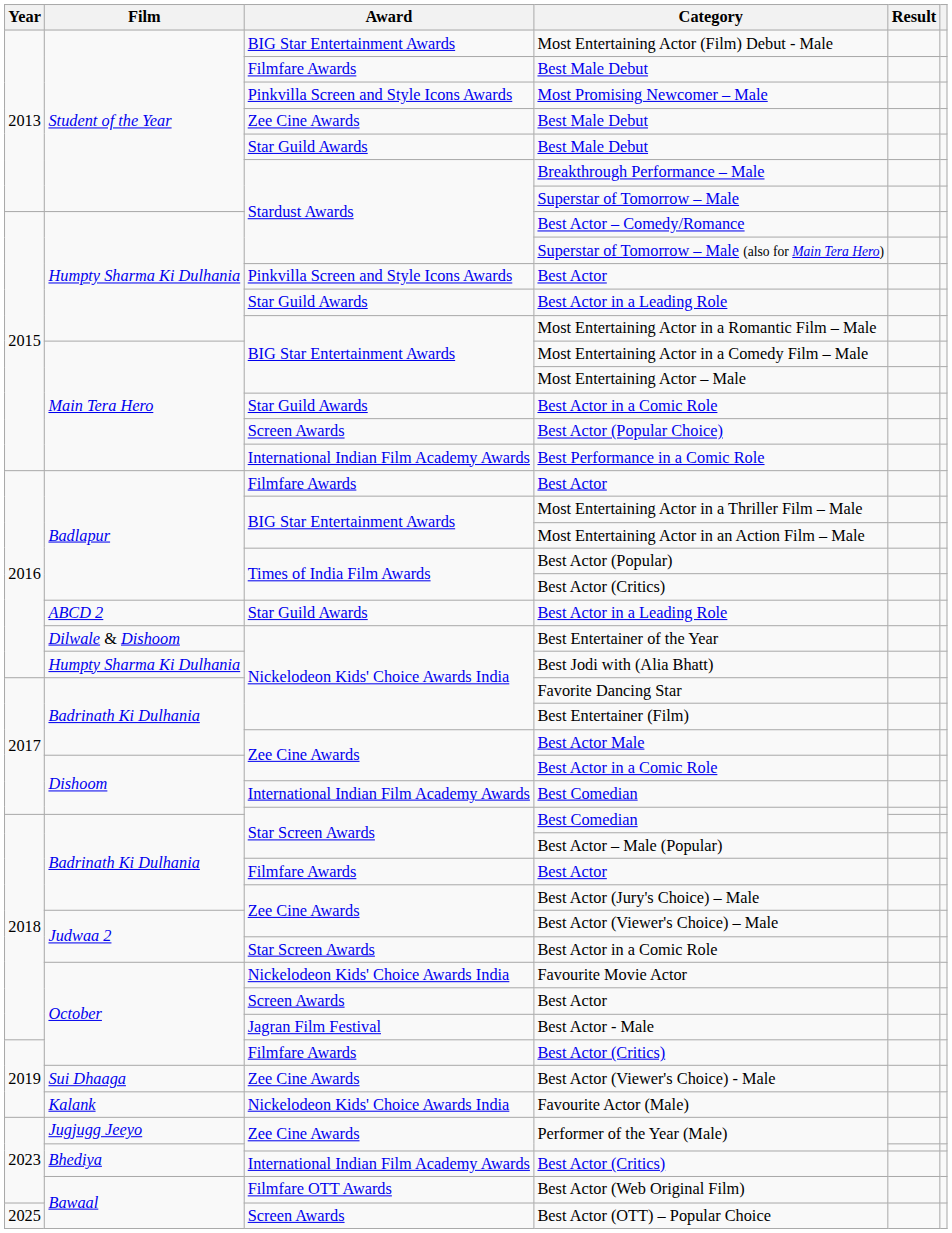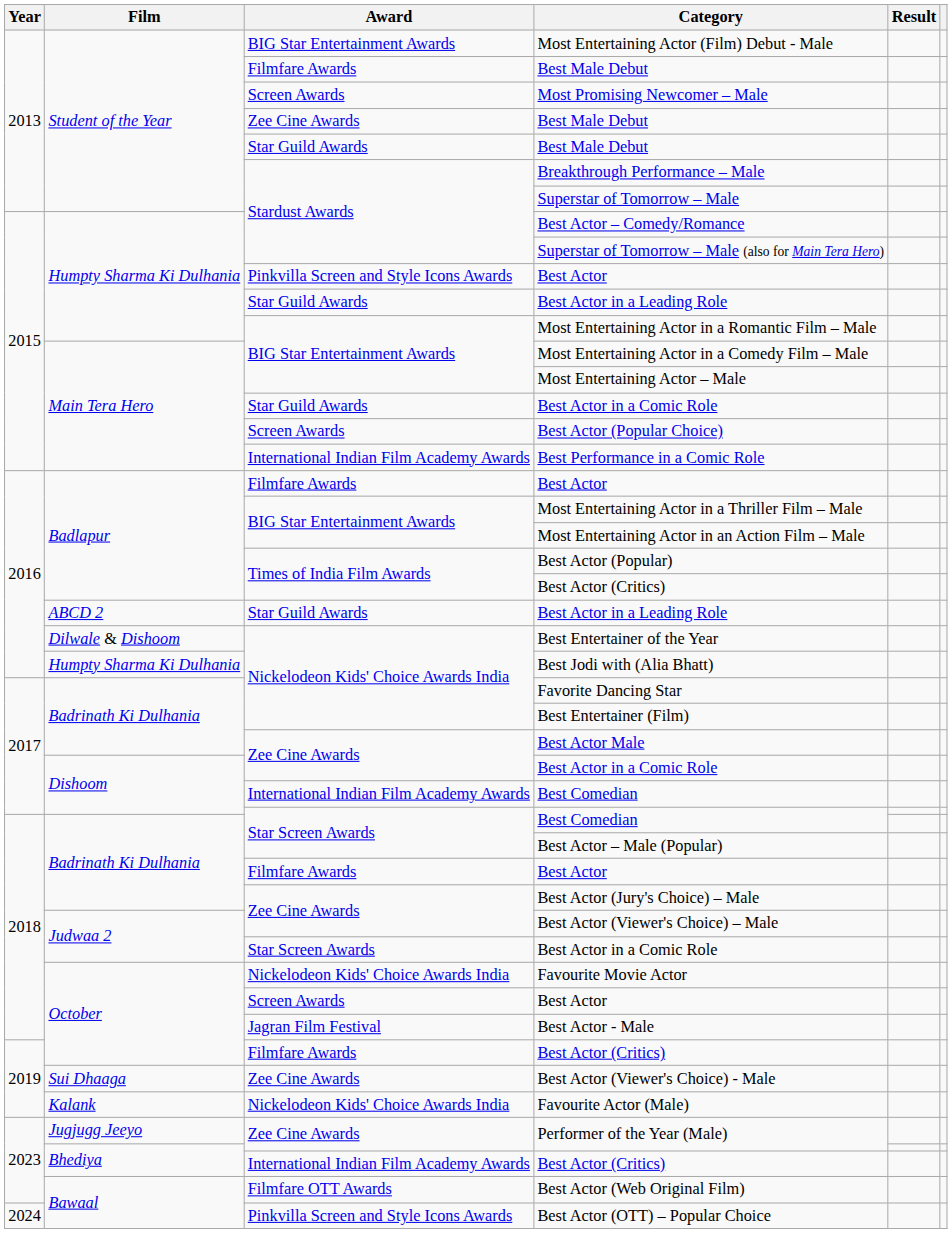Most Promising Newcomer – Male | Award: Pinkvilla Screen and Style Icons Awards -> Screen Awards
Best Actor (OTT) – Popular Choice | Year: 2025 -> 2024
Best Actor (OTT) – Popular Choice | Award: Screen Awards -> Pinkvilla Screen and Style Icons Awards
